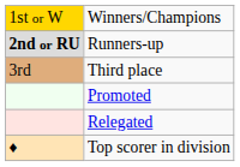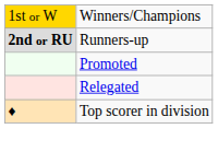- row: 3rd | Third place
